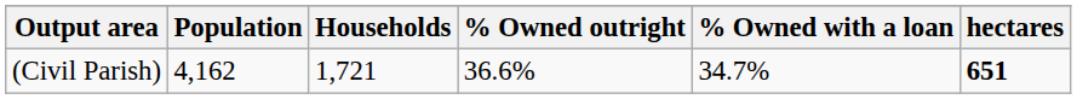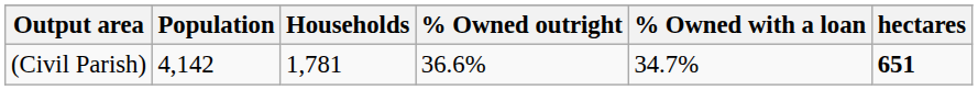(Civil Parish) | Population: 4,162 -> 4,142
(Civil Parish) | Households: 1,721 -> 1,781
